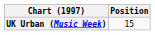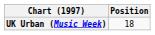UK Urban (Music Week) | Position: 15 -> 18
